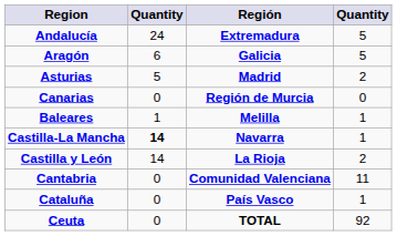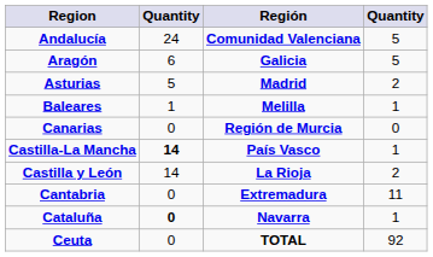Andalucía | Región: Extremadura -> Comunidad Valenciana
rows swapped: Baleares <-> Canarias
Castilla-La Mancha | Región: Navarra -> País Vasco
Cantabria | Región: Comunidad Valenciana -> Extremadura
Cataluña | column 2: normal -> bold
Cataluña | Región: País Vasco -> Navarra
